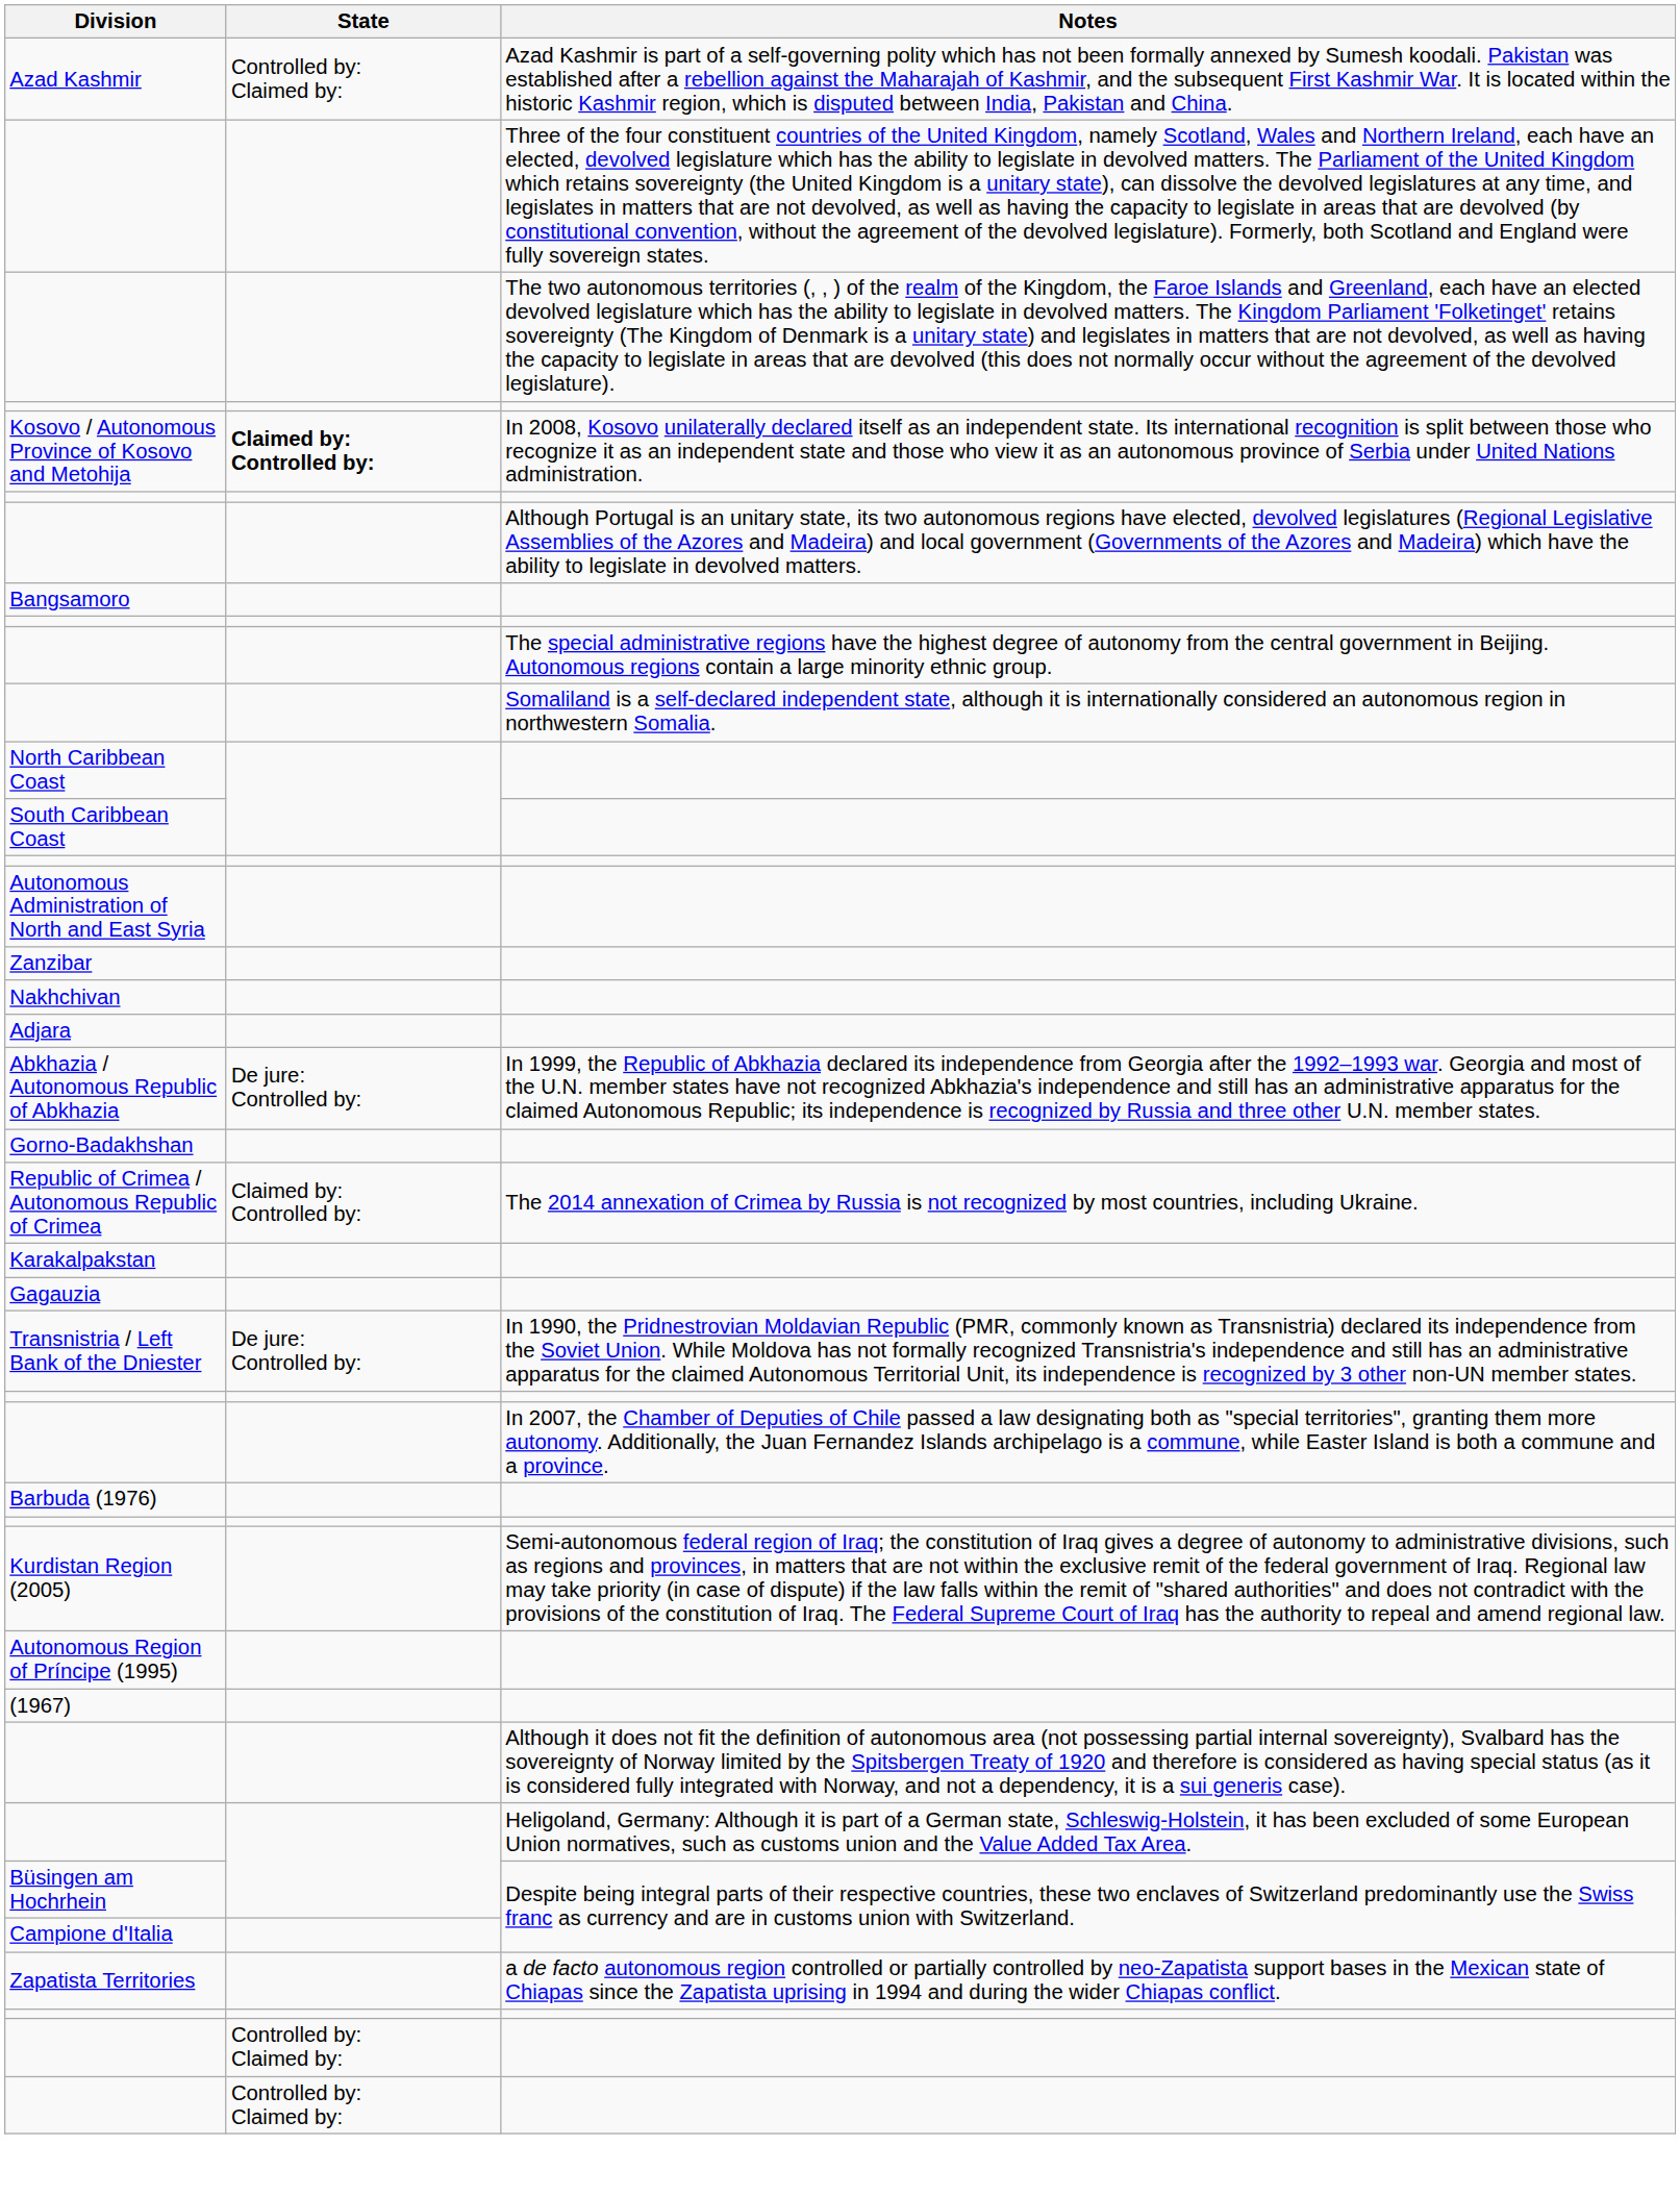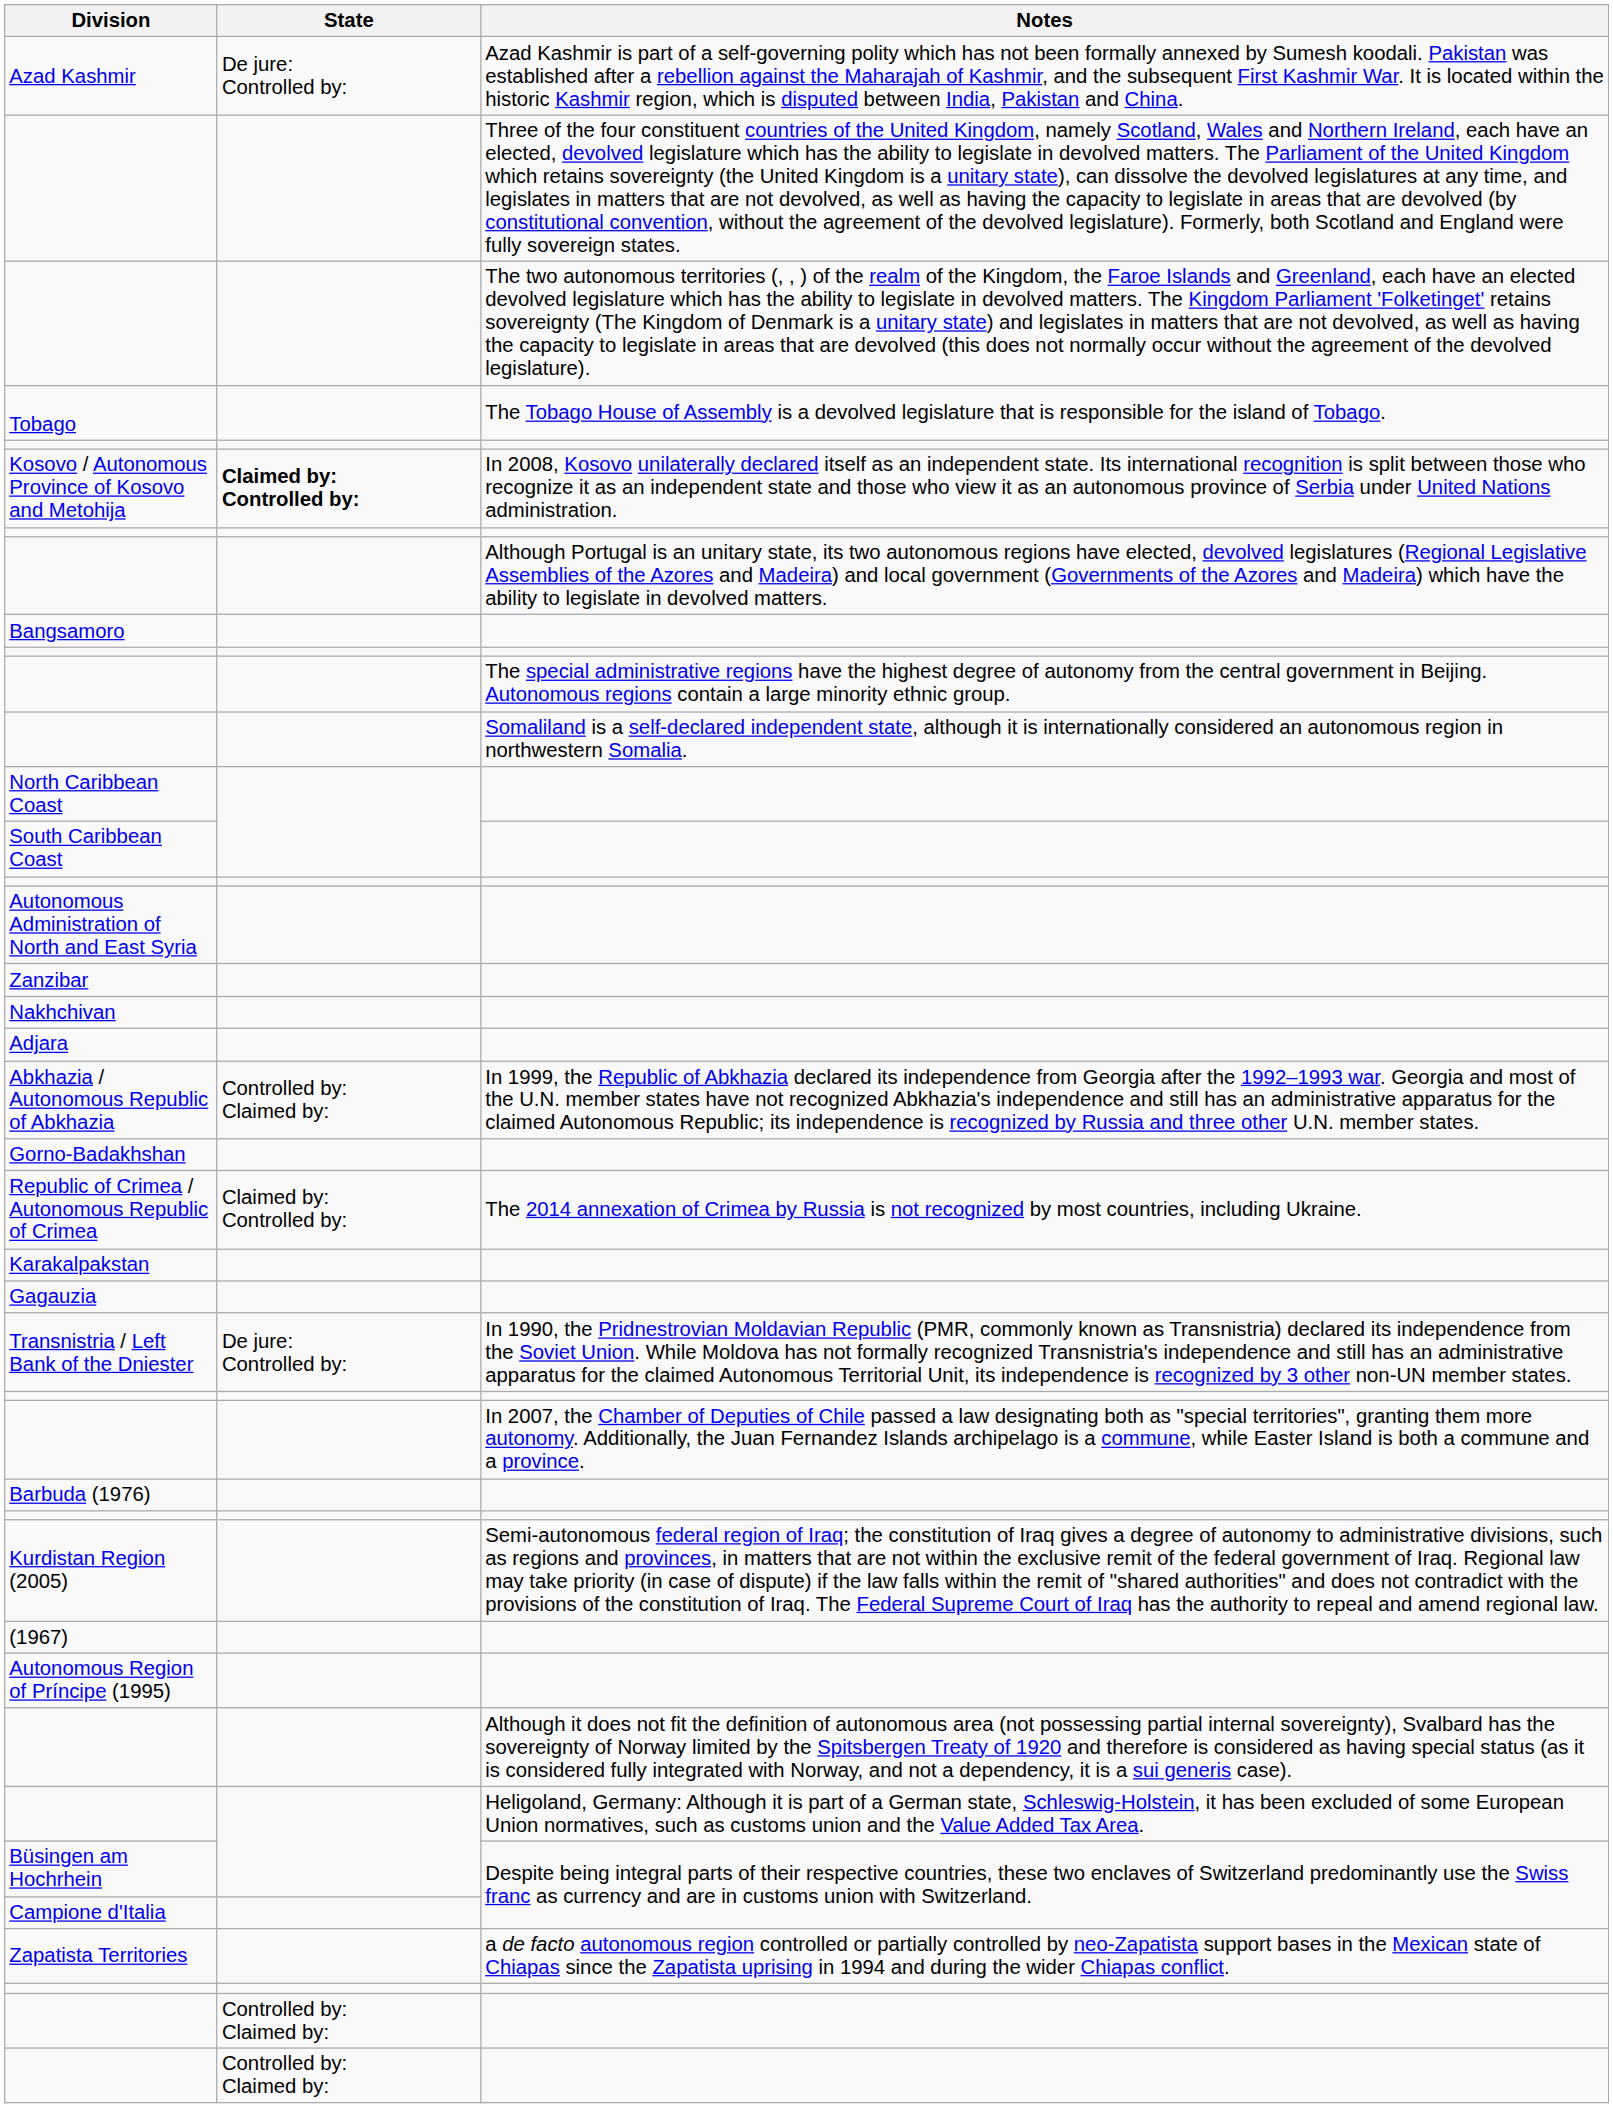Azad Kashmir | State: Controlled by: Claimed by: -> De jure: Controlled by:
+ row: Tobago | The Tobago House of Assembly is a devolved legislature that is responsible for the island of Tobago.
Abkhazia / Autonomous Republic of Abkhazia | State: De jure: Controlled by: -> Controlled by: Claimed by:
rows swapped: (1967) <-> Autonomous Region of Príncipe (1995)
